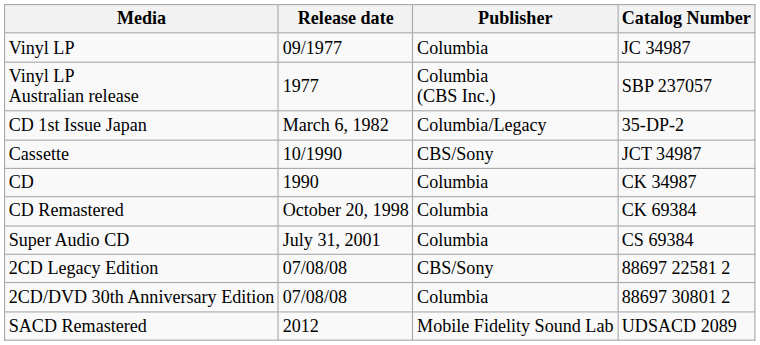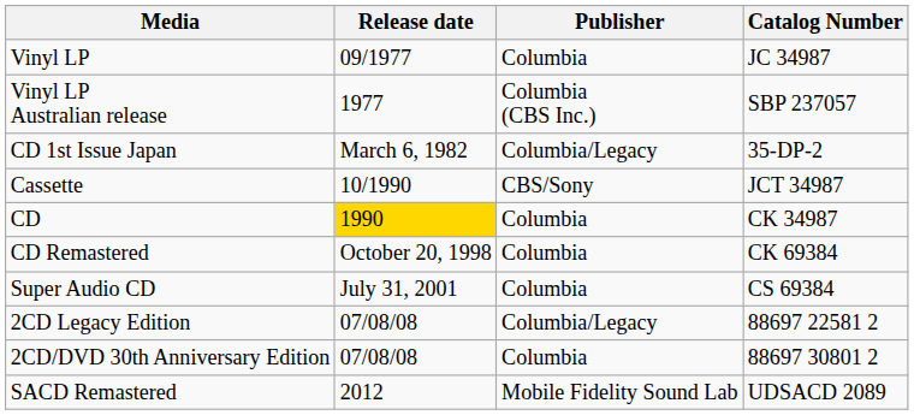CD | Release date: no background -> gold background
2CD Legacy Edition | Publisher: CBS/Sony -> Columbia/Legacy
